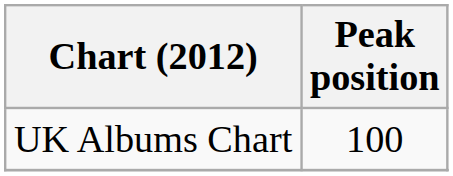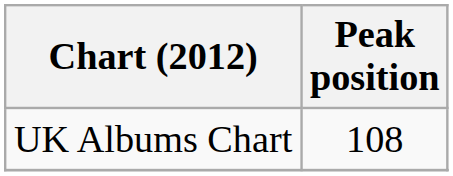UK Albums Chart | Peak position: 100 -> 108
